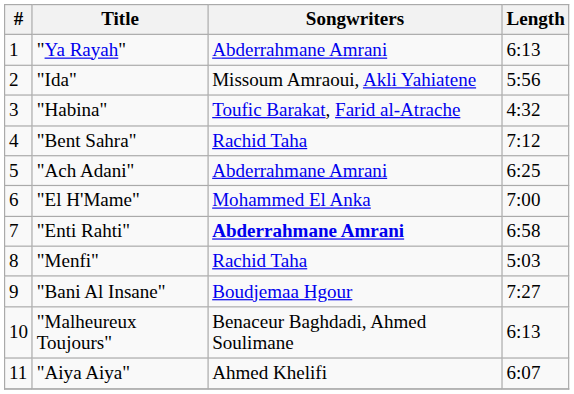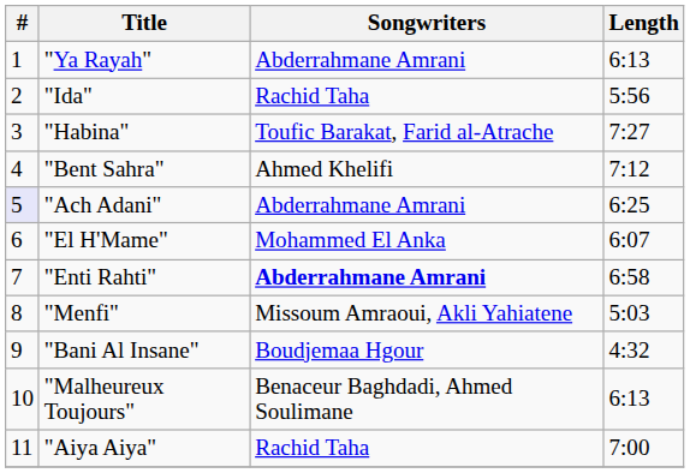"Ida" | Songwriters: Missoum Amraoui, Akli Yahiatene -> Rachid Taha
"Habina" | Length: 4:32 -> 7:27
"Bent Sahra" | Songwriters: Rachid Taha -> Ahmed Khelifi
"Ach Adani" | #: no background -> lavender background
"El H'Mame" | Length: 7:00 -> 6:07
"Menfi" | Songwriters: Rachid Taha -> Missoum Amraoui, Akli Yahiatene
"Bani Al Insane" | Length: 7:27 -> 4:32
"Aiya Aiya" | Songwriters: Ahmed Khelifi -> Rachid Taha
"Aiya Aiya" | Length: 6:07 -> 7:00
